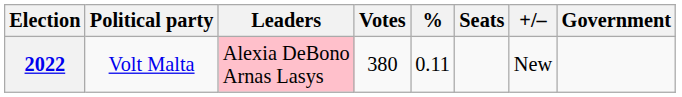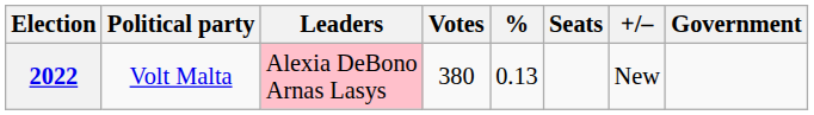2022 | %: 0.11 -> 0.13
